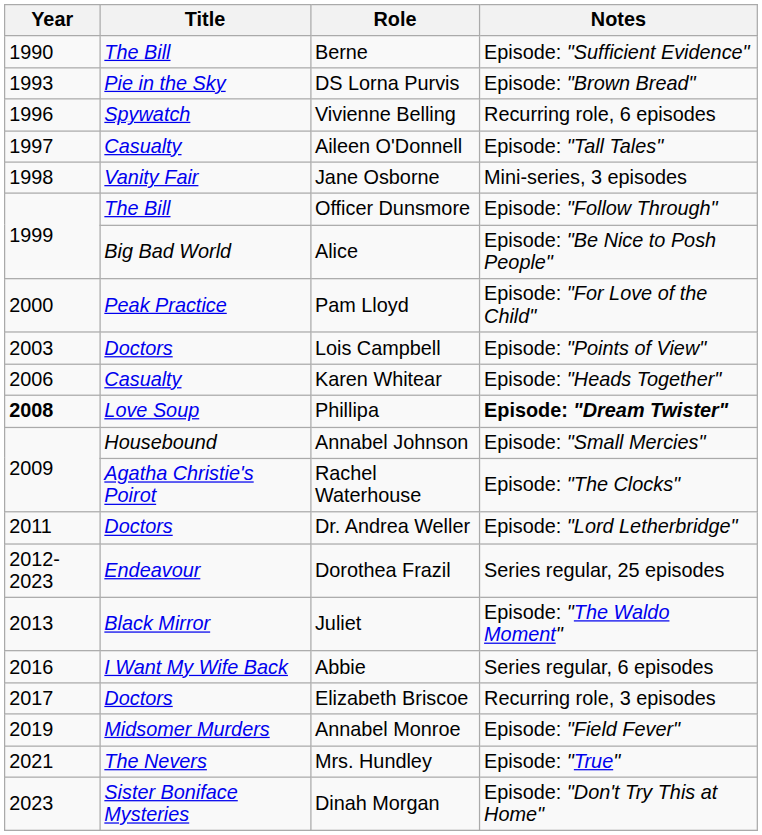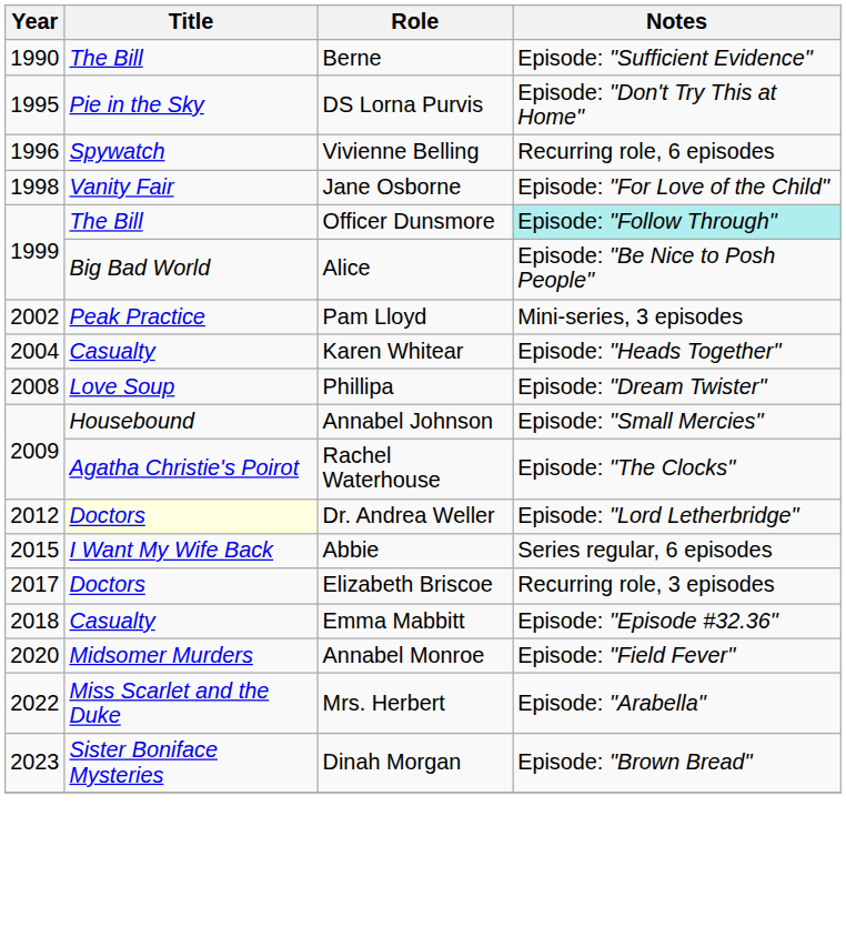DS Lorna Purvis | Year: 1993 -> 1995
DS Lorna Purvis | Notes: Episode: "Brown Bread" -> Episode: "Don't Try This at Home"
- row: 1997 | Casualty | Aileen O'Donnell | Episode: "Tall Tales"
Jane Osborne | Notes: Mini-series, 3 episodes -> Episode: "For Love of the Child"
Officer Dunsmore | Notes: no background -> paleturquoise background
Pam Lloyd | Year: 2000 -> 2002
Pam Lloyd | Notes: Episode: "For Love of the Child" -> Mini-series, 3 episodes
- row: 2003 | Doctors | Lois Campbell | Episode: "Points of View"
Karen Whitear | Year: 2006 -> 2004
Phillipa | Year: bold -> normal
Phillipa | Notes: bold -> normal
Dr. Andrea Weller | Year: 2011 -> 2012
Dr. Andrea Weller | Title: no background -> lightyellow background
- row: 2012-2023 | Endeavour | Dorothea Frazil | Series regular, 25 episodes
- row: 2013 | Black Mirror | Juliet | Episode: "The Waldo Moment"
Abbie | Year: 2016 -> 2015
+ row: 2018 | Casualty | Emma Mabbitt | Episode: "Episode #32.36"
Annabel Monroe | Year: 2019 -> 2020
- row: 2021 | The Nevers | Mrs. Hundley | Episode: "True"
+ row: 2022 | Miss Scarlet and the Duke | Mrs. Herbert | Episode: "Arabella"
Dinah Morgan | Notes: Episode: "Don't Try This at Home" -> Episode: "Brown Bread"
